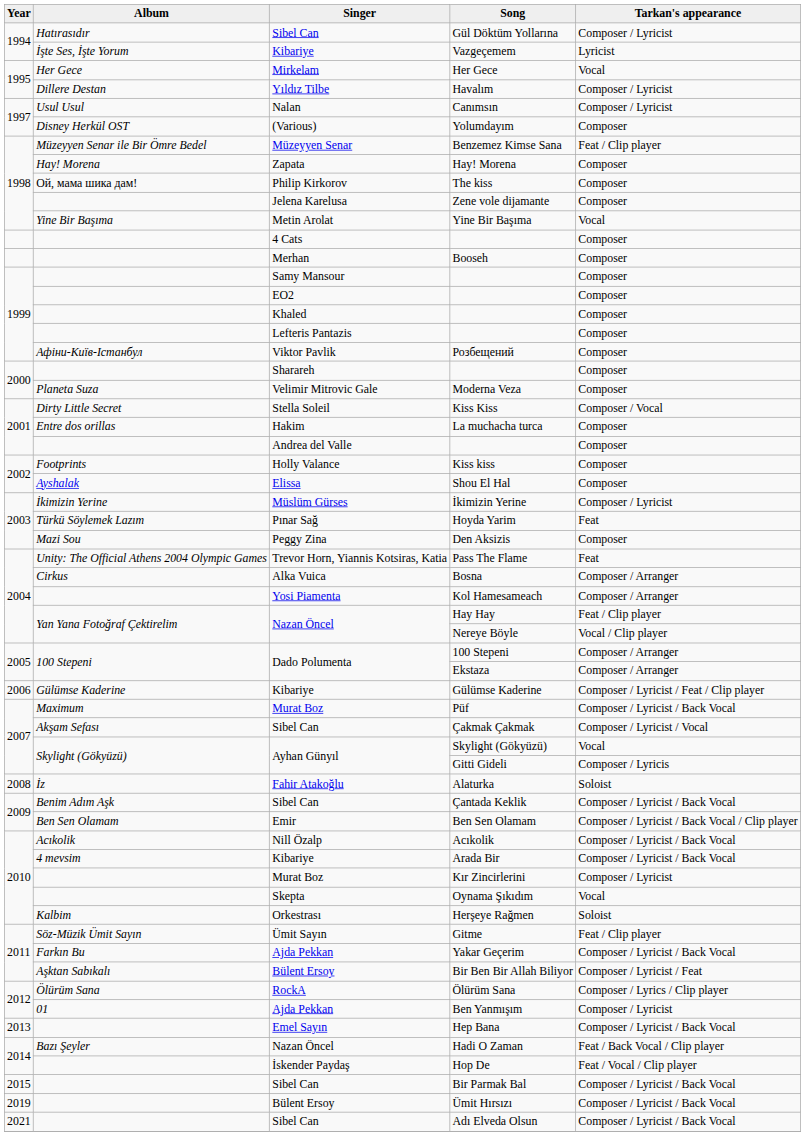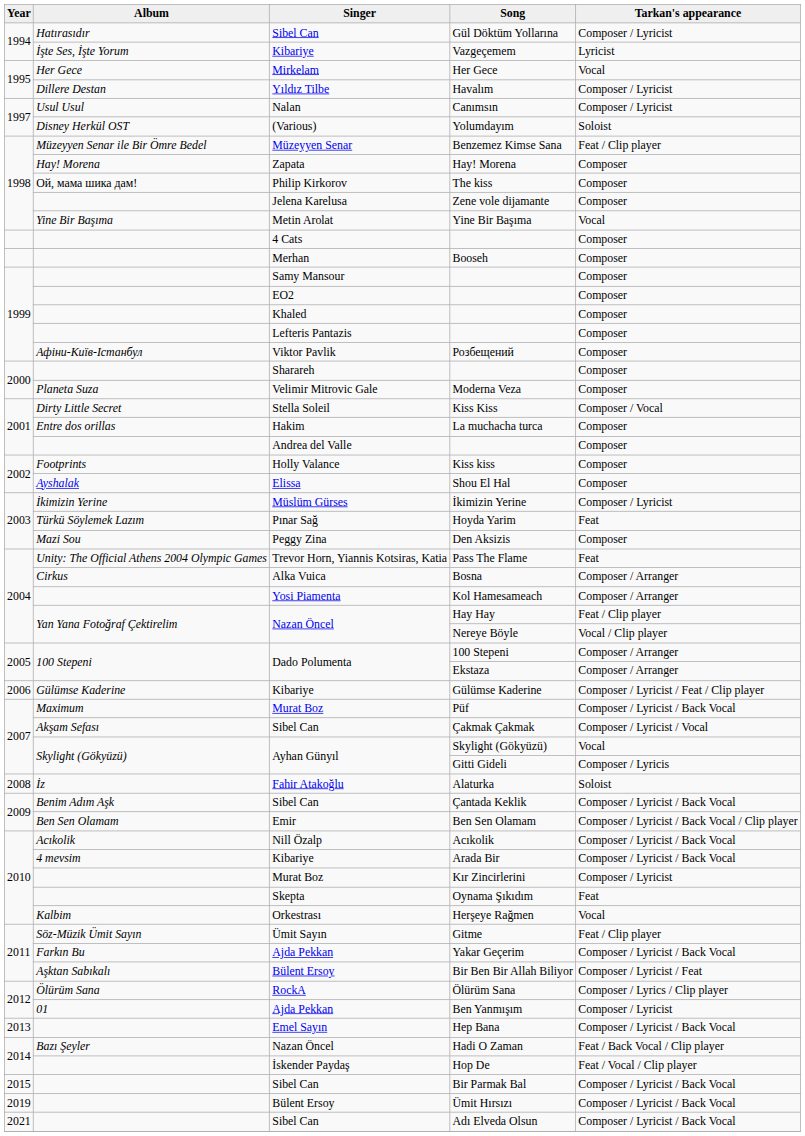Yolumdayım | Tarkan's appearance: Composer -> Soloist
Oynama Şıkıdım | Tarkan's appearance: Vocal -> Feat
Herşeye Rağmen | Tarkan's appearance: Soloist -> Vocal
